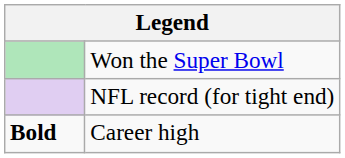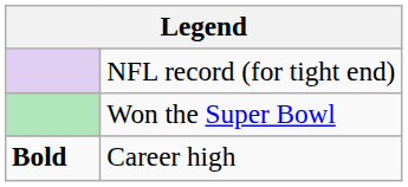rows swapped: Won the Super Bowl <-> NFL record (for tight end)
